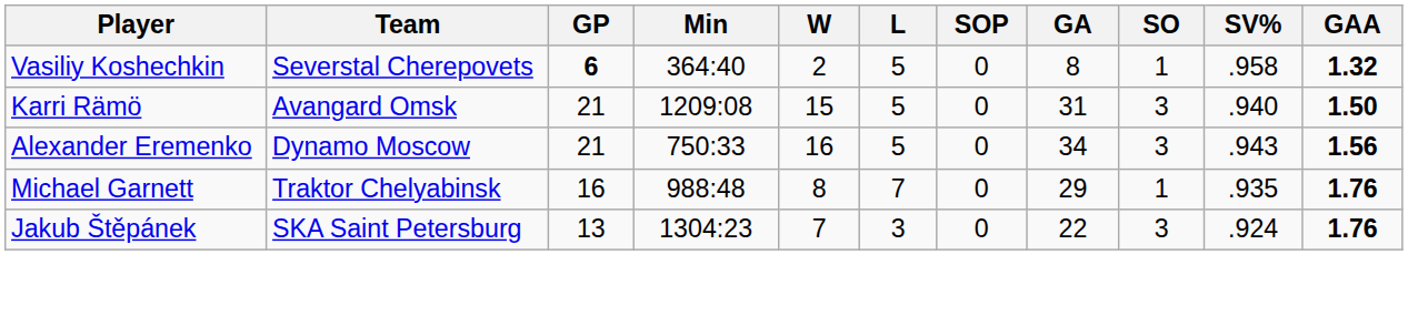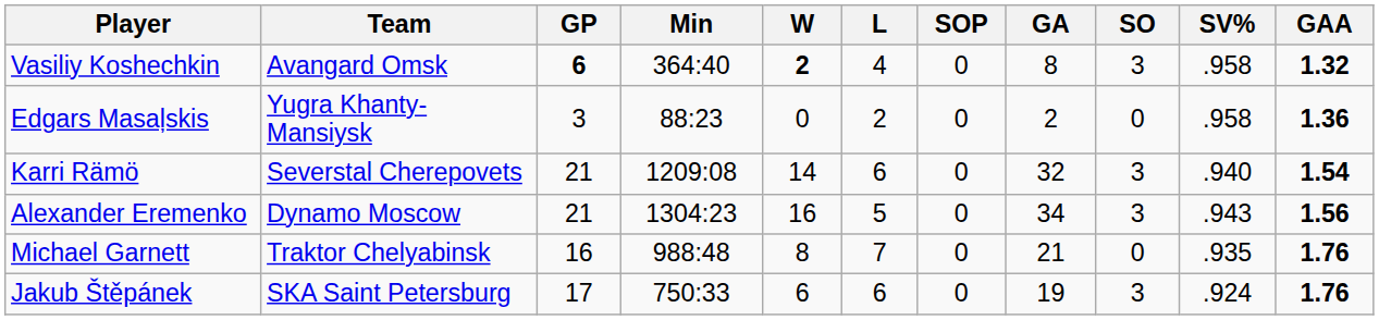Vasiliy Koshechkin | Team: Severstal Cherepovets -> Avangard Omsk
Vasiliy Koshechkin | W: normal -> bold
Vasiliy Koshechkin | L: 5 -> 4
Vasiliy Koshechkin | SO: 1 -> 3
+ row: Edgars Masaļskis | Yugra Khanty-Mansiysk | 3 | 88:23 | 0 | 2 | 0 | 2 | 0 | .958 | 1.36
Karri Rämö | Team: Avangard Omsk -> Severstal Cherepovets
Karri Rämö | W: 15 -> 14
Karri Rämö | L: 5 -> 6
Karri Rämö | GA: 31 -> 32
Karri Rämö | GAA: 1.50 -> 1.54
Alexander Eremenko | Min: 750:33 -> 1304:23
Michael Garnett | GA: 29 -> 21
Michael Garnett | SO: 1 -> 0
Jakub Štěpánek | GP: 13 -> 17
Jakub Štěpánek | Min: 1304:23 -> 750:33
Jakub Štěpánek | W: 7 -> 6
Jakub Štěpánek | L: 3 -> 6
Jakub Štěpánek | GA: 22 -> 19
